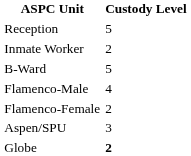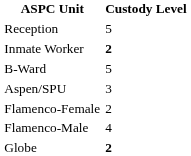Inmate Worker | Custody Level: normal -> bold
rows swapped: Flamenco-Male <-> Aspen/SPU
